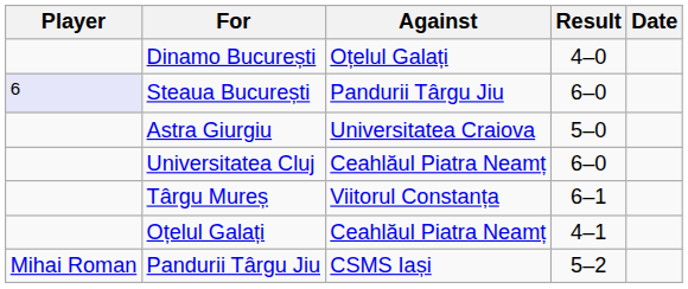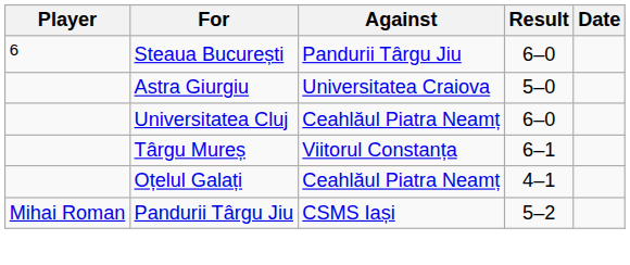- row: Dinamo București | Oțelul Galați | 4–0
Steaua București | Player: lavender background -> no background
